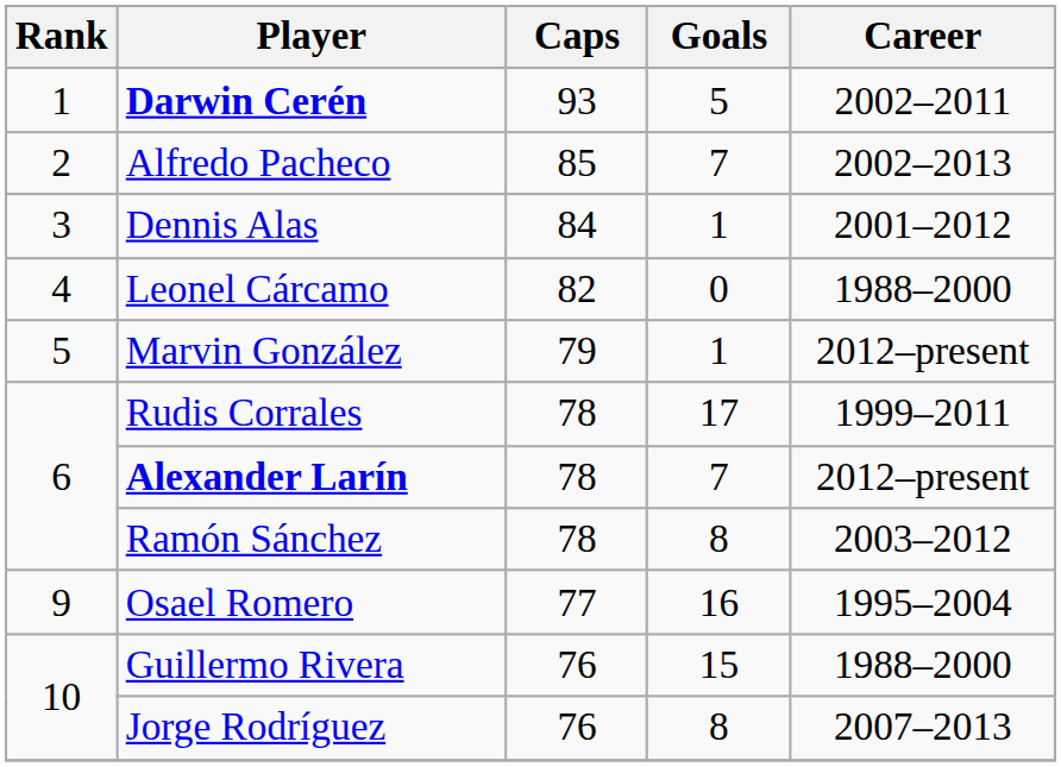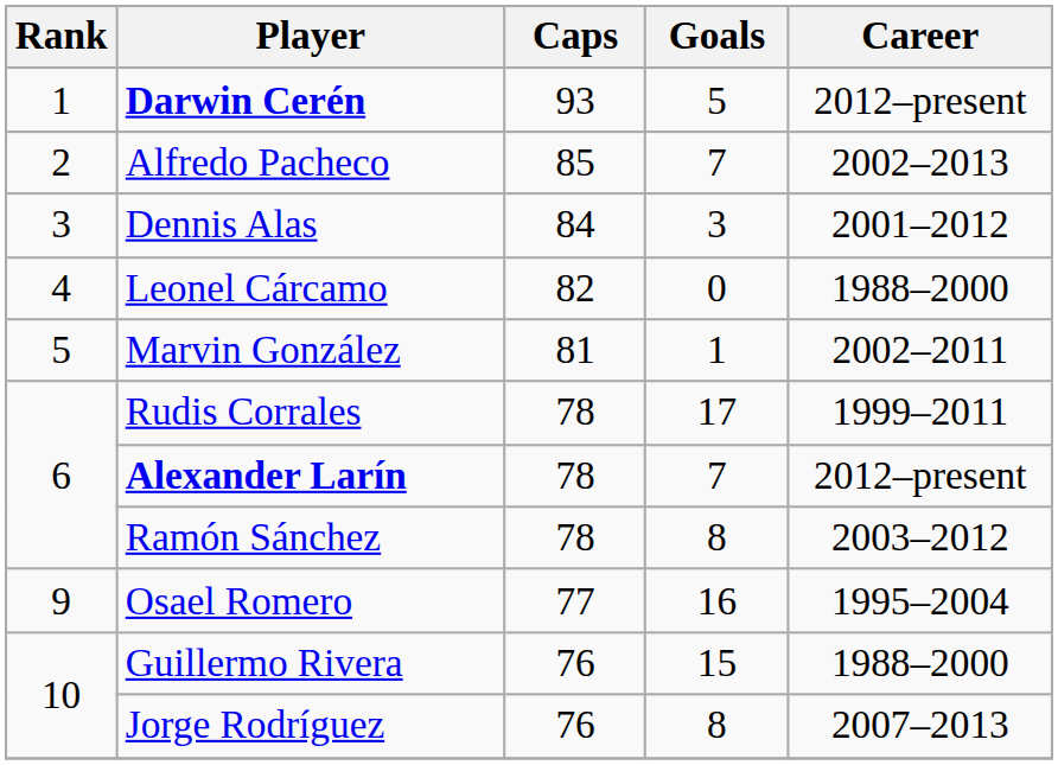Darwin Cerén | Career: 2002–2011 -> 2012–present
Dennis Alas | Goals: 1 -> 3
Marvin González | Caps: 79 -> 81
Marvin González | Career: 2012–present -> 2002–2011
